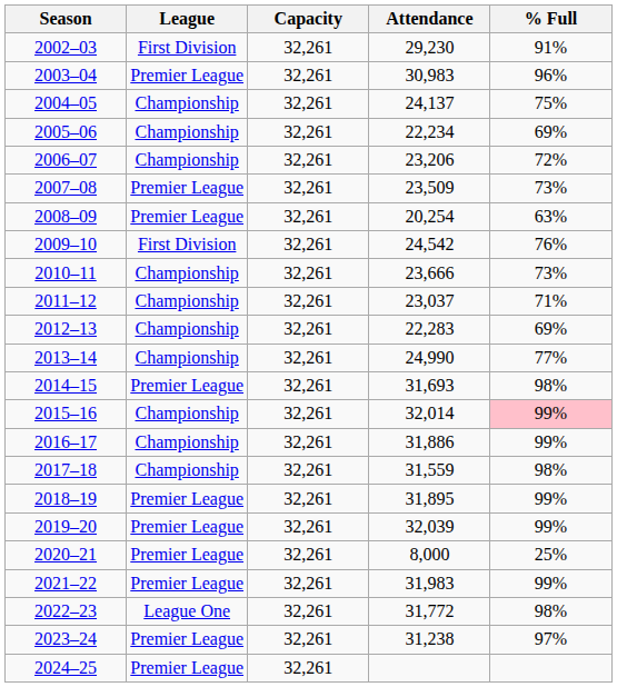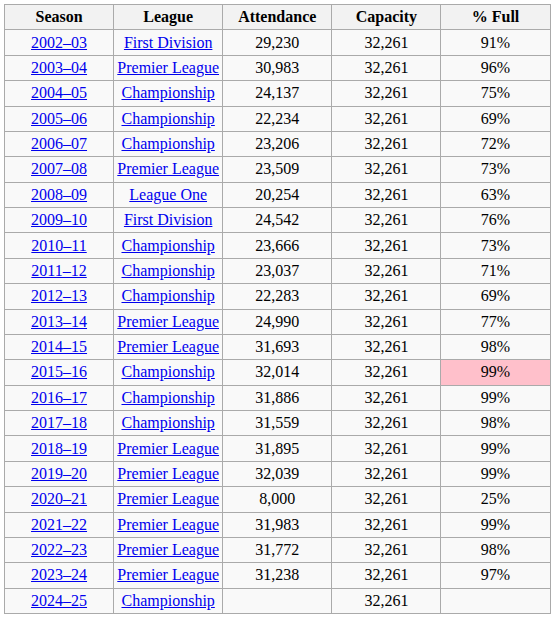columns swapped: Capacity <-> Attendance
2008–09 | League: Premier League -> League One
2013–14 | League: Championship -> Premier League
2022–23 | League: League One -> Premier League
2024–25 | League: Premier League -> Championship
